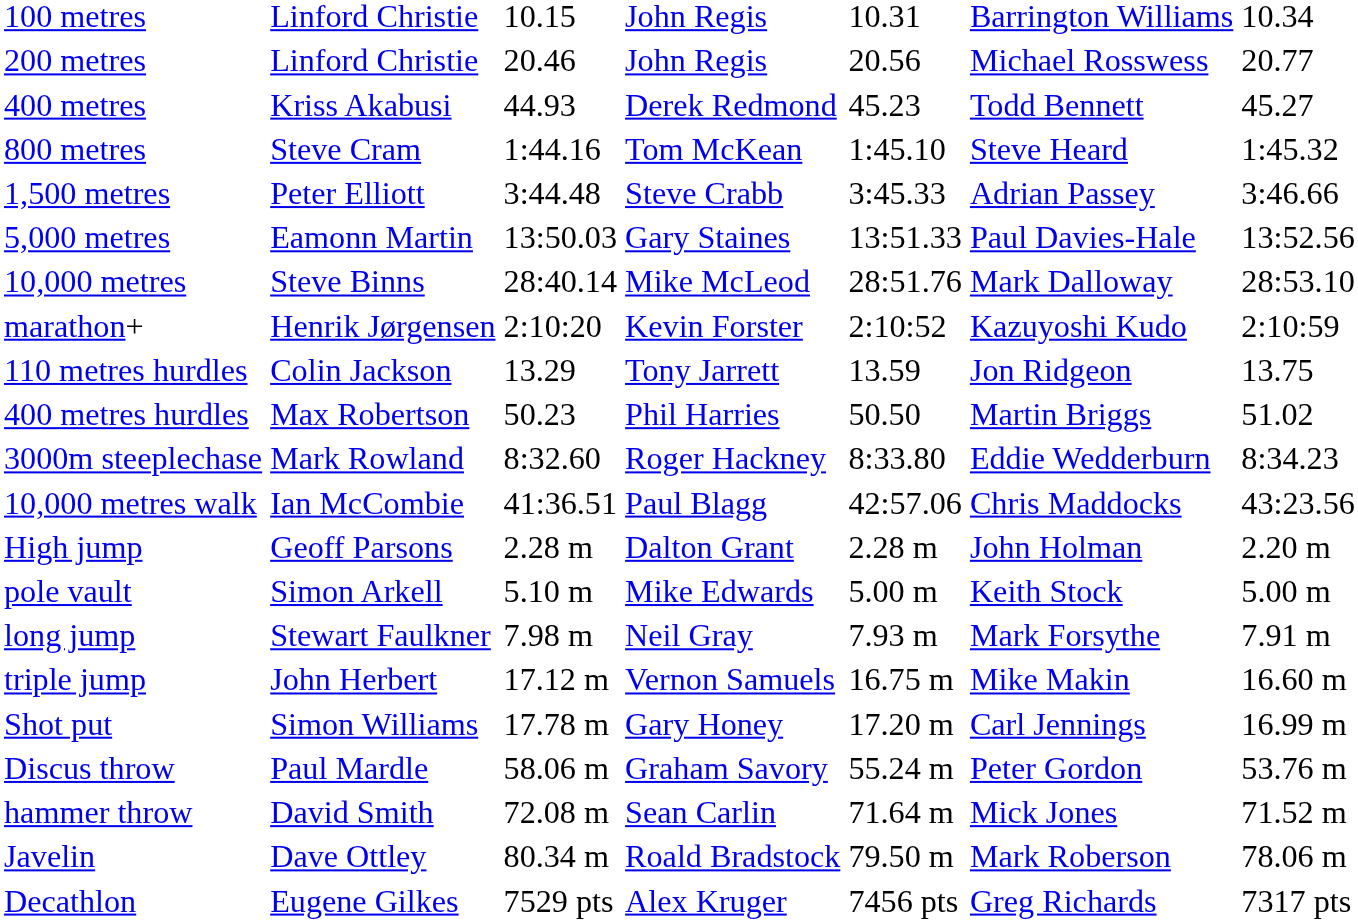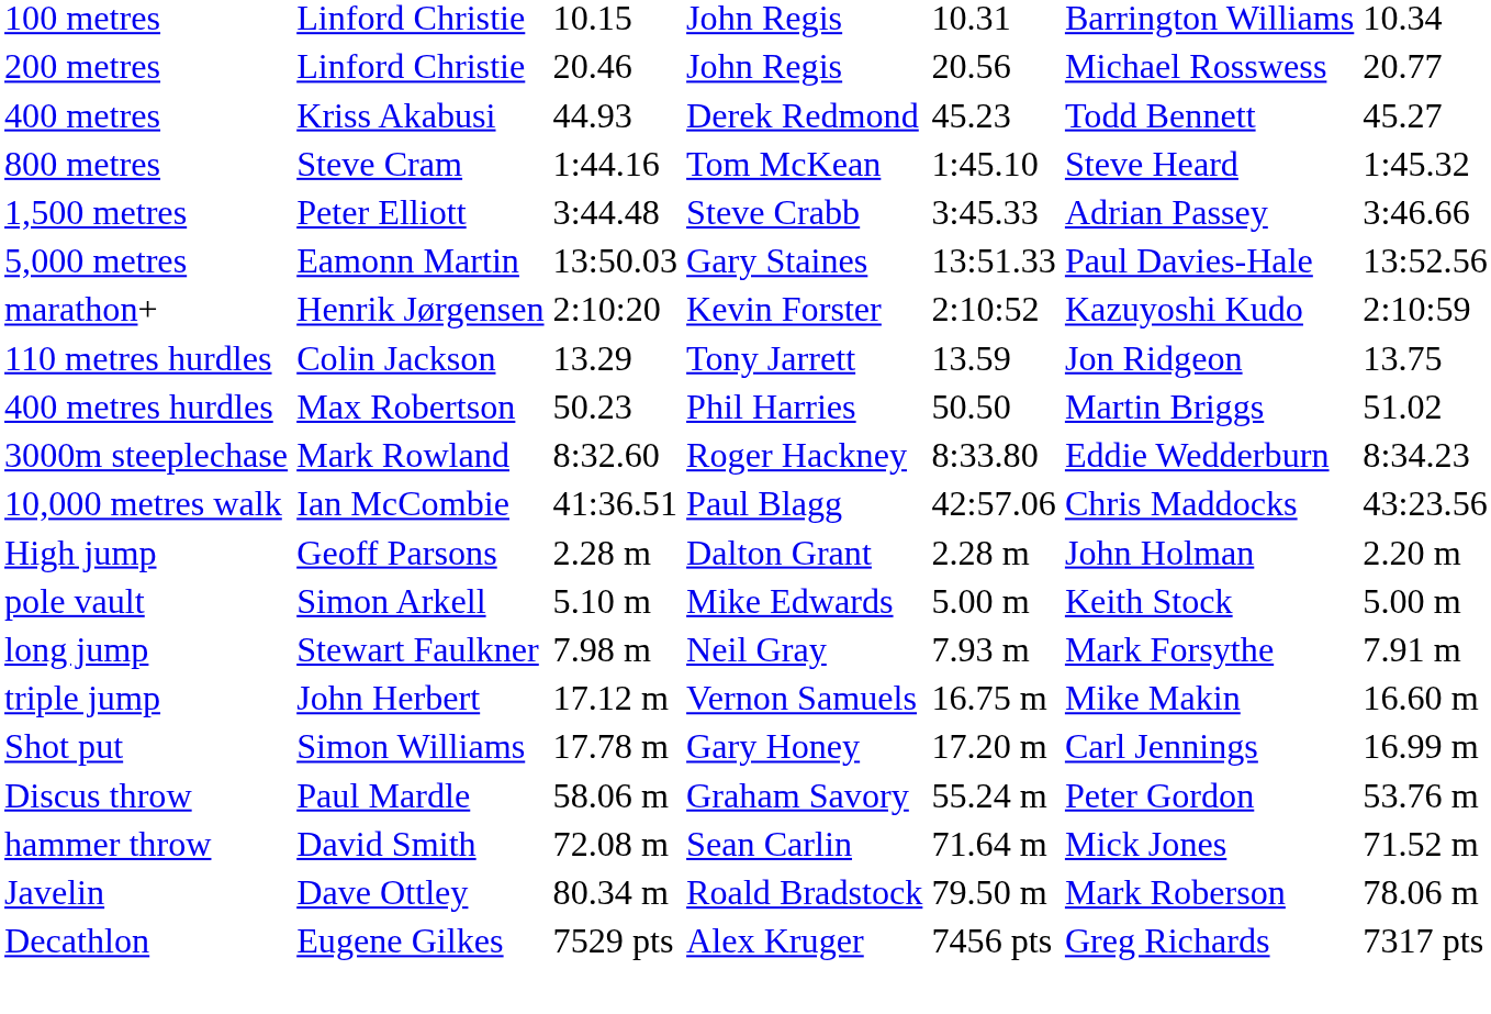- row: 10,000 metres | Steve Binns | 28:40.14 | Mike McLeod | 28:51.76 | Mark Dalloway | 28:53.10
